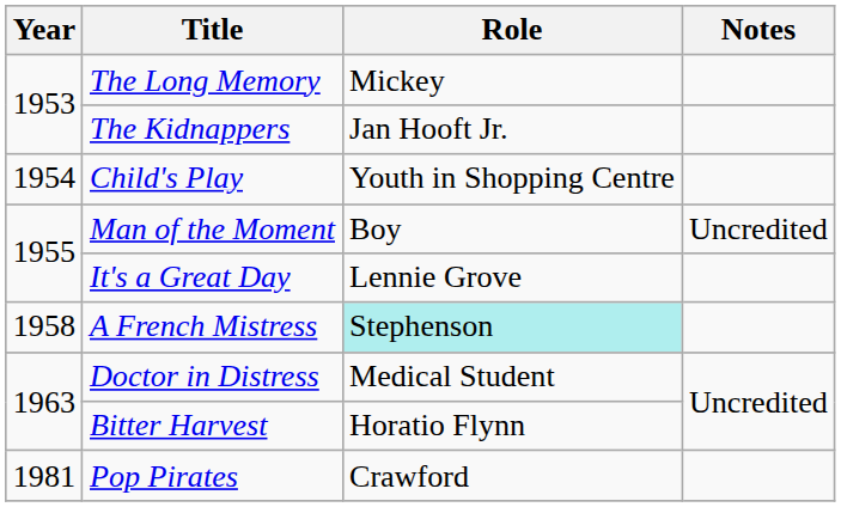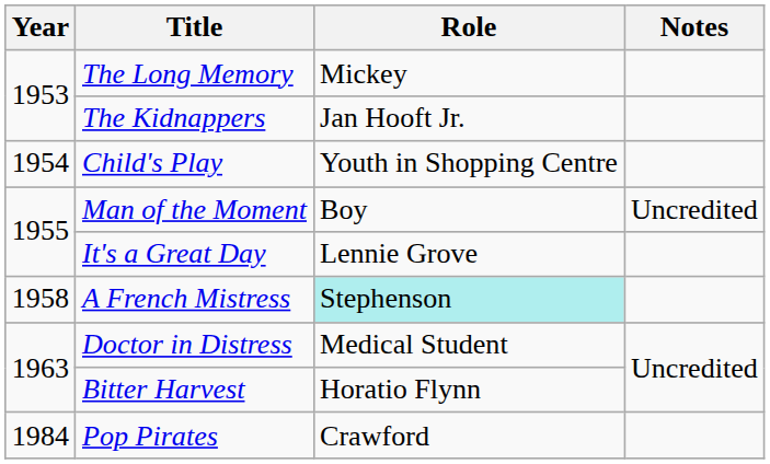Pop Pirates | Year: 1981 -> 1984
